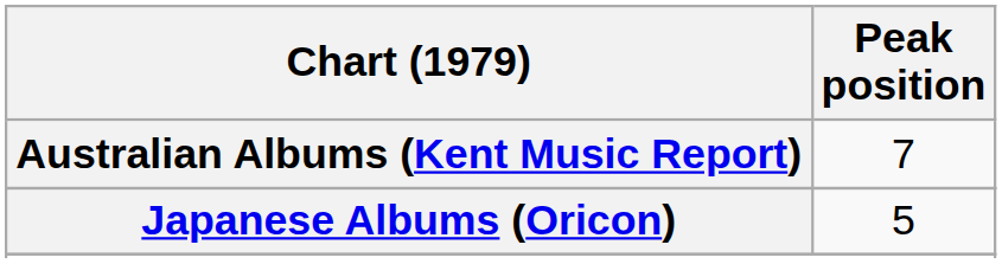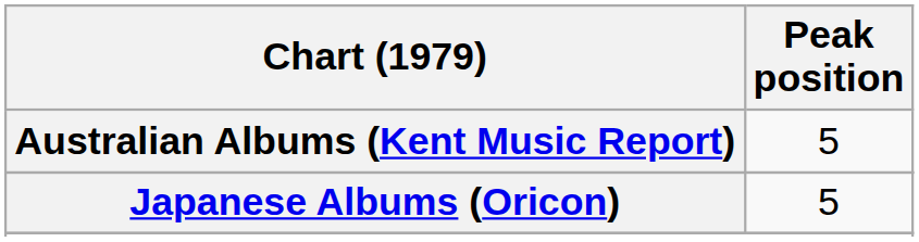Australian Albums (Kent Music Report) | Peak position: 7 -> 5
